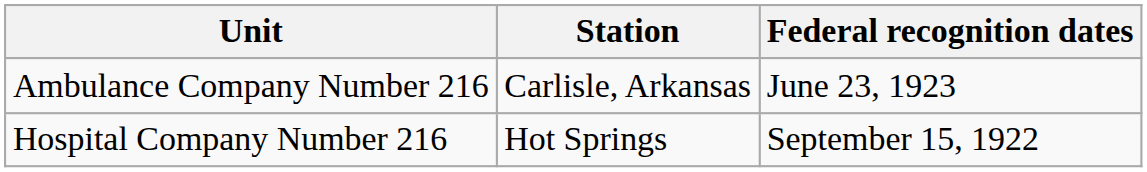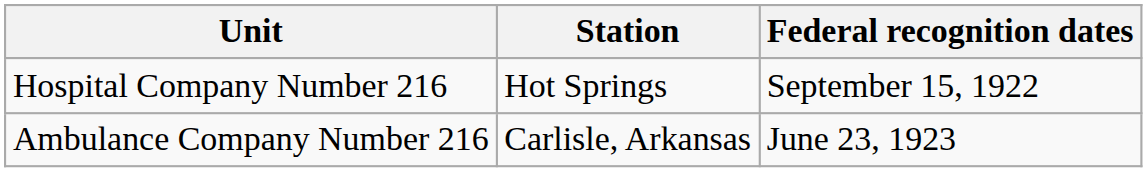rows swapped: Hospital Company Number 216 <-> Ambulance Company Number 216
